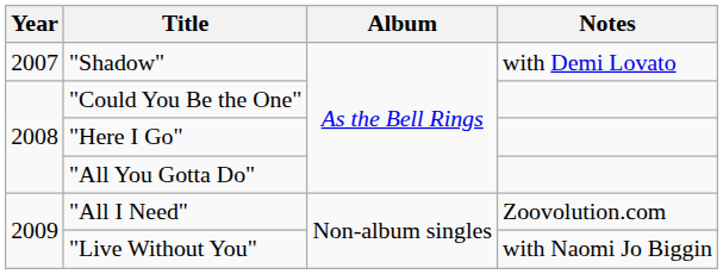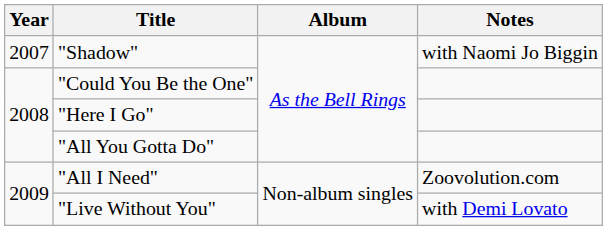"Shadow" | Notes: with Demi Lovato -> with Naomi Jo Biggin
"Live Without You" | Notes: with Naomi Jo Biggin -> with Demi Lovato
